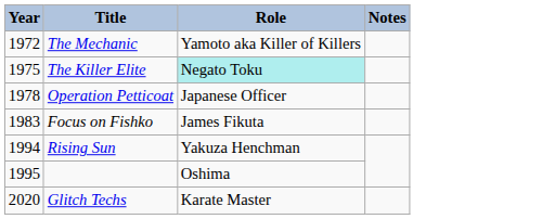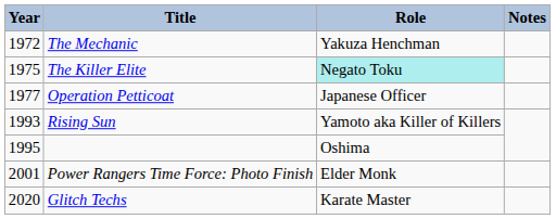The Mechanic | Role: Yamoto aka Killer of Killers -> Yakuza Henchman
Operation Petticoat | Year: 1978 -> 1977
- row: 1983 | Focus on Fishko | James Fikuta
Rising Sun | Year: 1994 -> 1993
Rising Sun | Role: Yakuza Henchman -> Yamoto aka Killer of Killers
+ row: 2001 | Power Rangers Time Force: Photo Finish | Elder Monk
